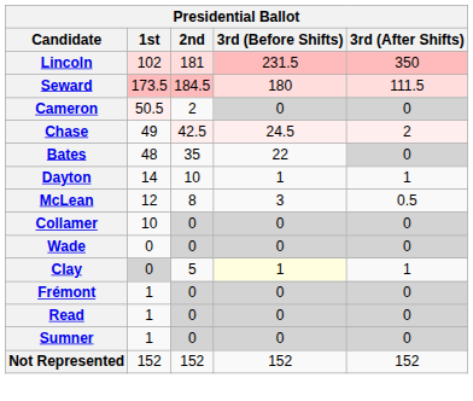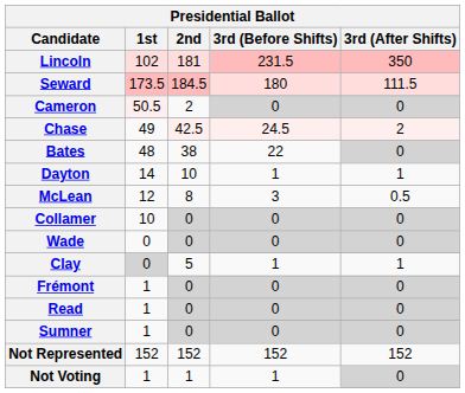Bates | 2nd: 35 -> 38
Clay | 3rd (Before Shifts): lightyellow background -> no background
+ row: Not Voting | 1 | 1 | 1 | 0
